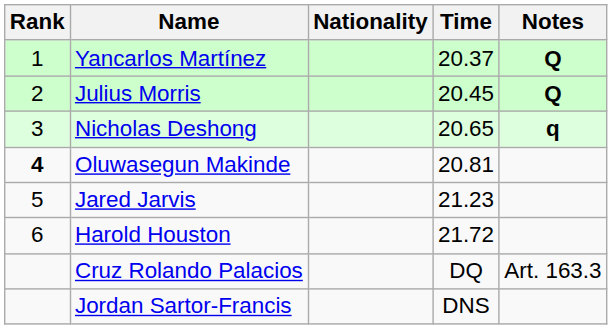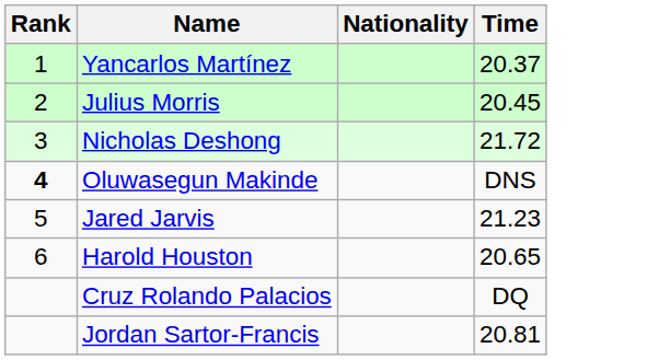- column: Notes | Q | Q | q | Art. 163.3
Nicholas Deshong | Time: 20.65 -> 21.72
Oluwasegun Makinde | Time: 20.81 -> DNS
Harold Houston | Time: 21.72 -> 20.65
Jordan Sartor-Francis | Time: DNS -> 20.81
